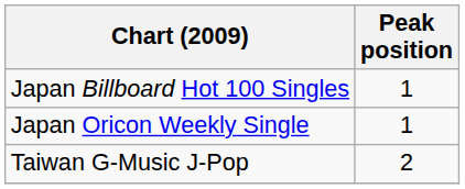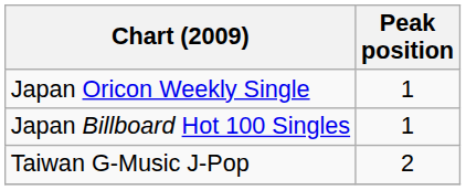rows swapped: Japan Oricon Weekly Single <-> Japan Billboard Hot 100 Singles
